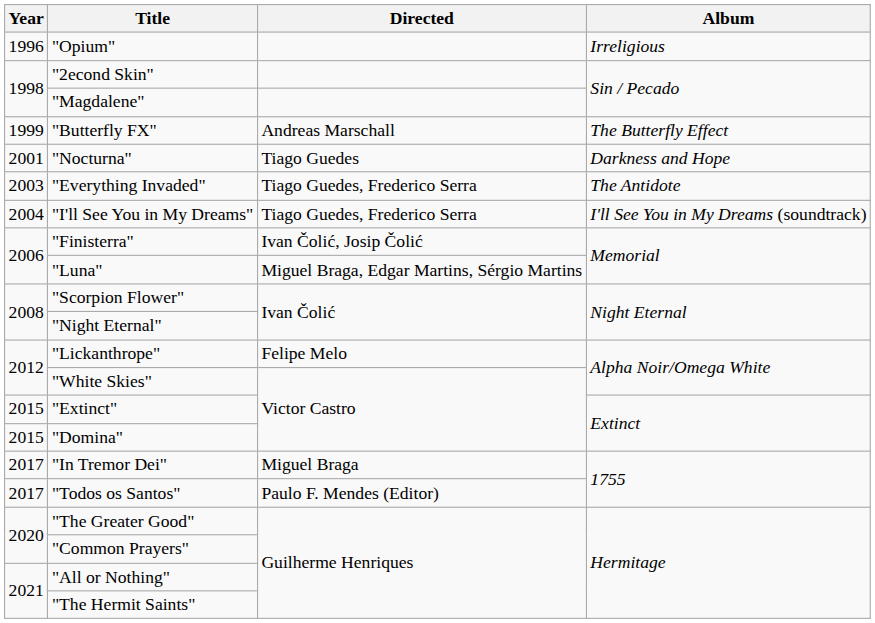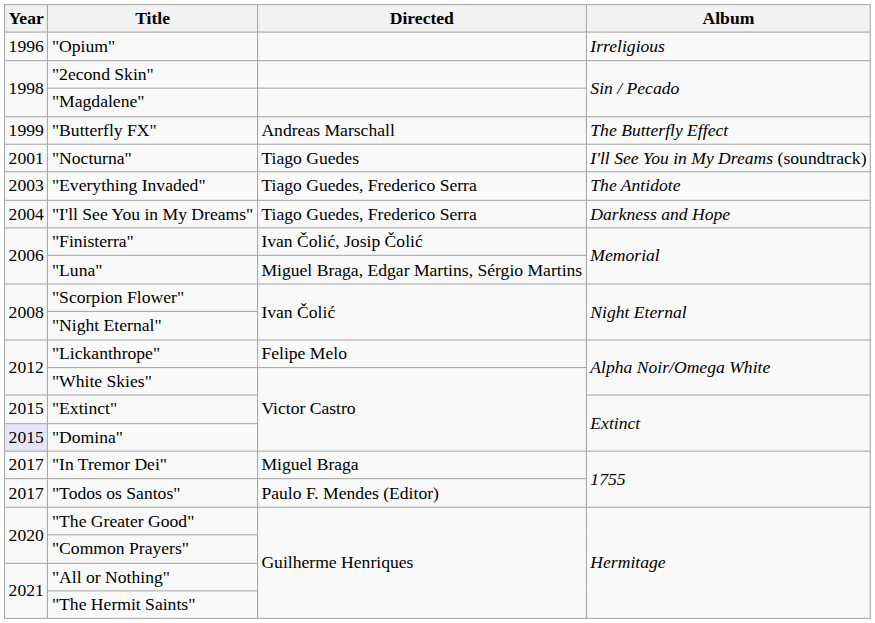"Nocturna" | Album: Darkness and Hope -> I'll See You in My Dreams (soundtrack)
"I'll See You in My Dreams" | Album: I'll See You in My Dreams (soundtrack) -> Darkness and Hope
"Domina" | Year: no background -> lavender background
